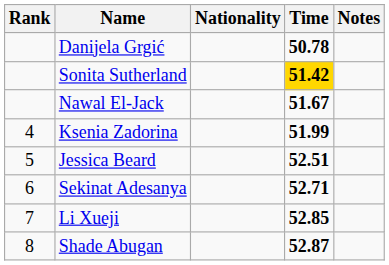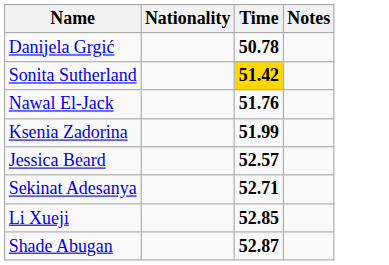- column: Rank | 4 | 5 | 6 | 7 | 8
Nawal El-Jack | Time: 51.67 -> 51.76
Jessica Beard | Time: 52.51 -> 52.57
